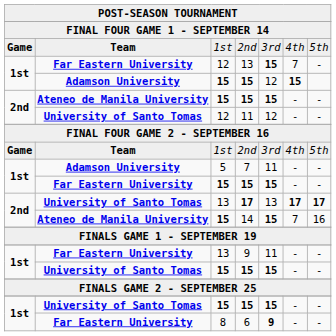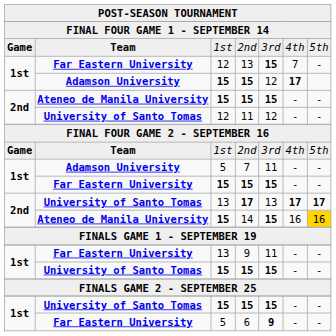Adamson University / 15 | column 6: 15 -> 17
14 | column 6: 7 -> 16
14 | column 7: no background -> gold background
6 | column 3: 8 -> 5
